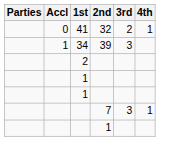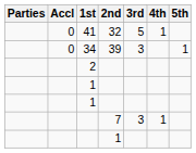+ column: 5th | 1
41 | 3rd: 2 -> 5
34 | Accl: 1 -> 0
